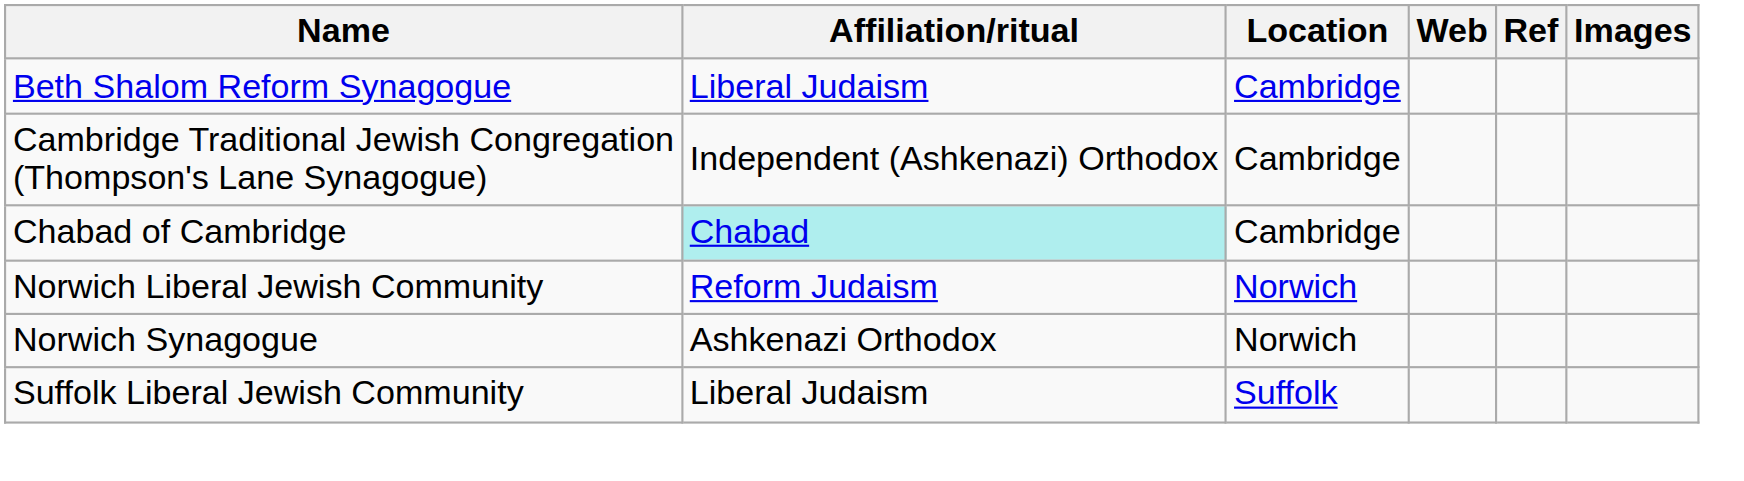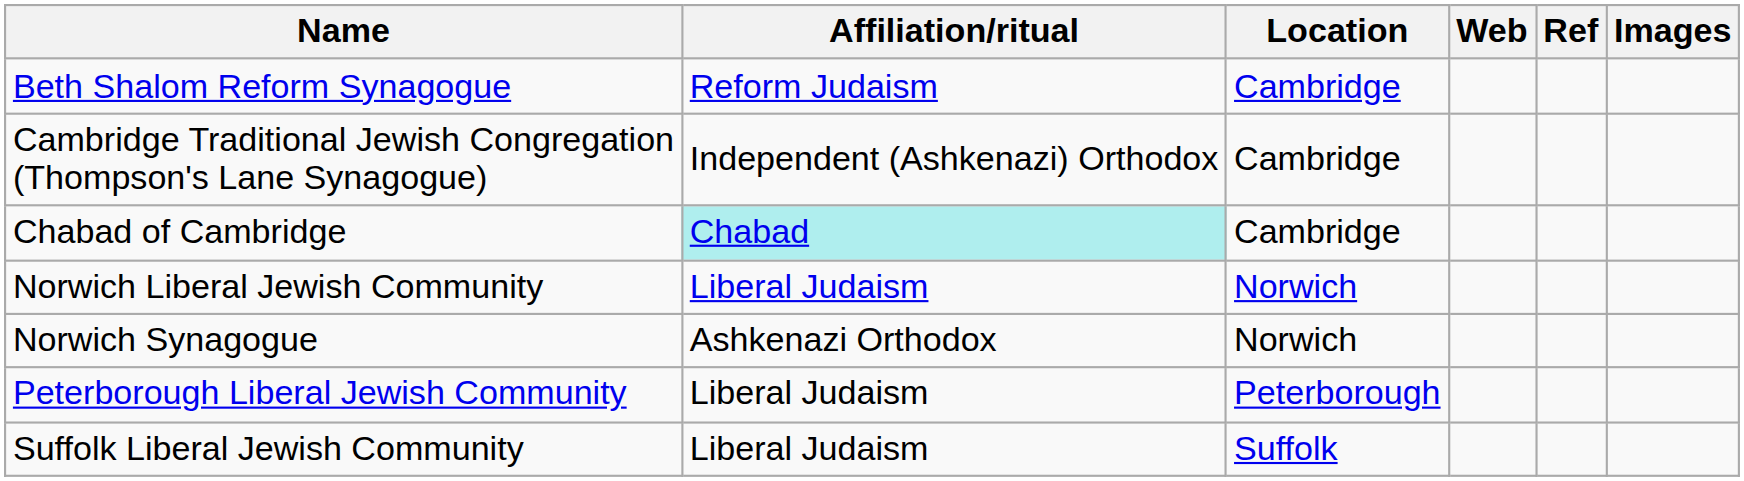Beth Shalom Reform Synagogue | Affiliation/ritual: Liberal Judaism -> Reform Judaism
Norwich Liberal Jewish Community | Affiliation/ritual: Reform Judaism -> Liberal Judaism
+ row: Peterborough Liberal Jewish Community | Liberal Judaism | Peterborough
